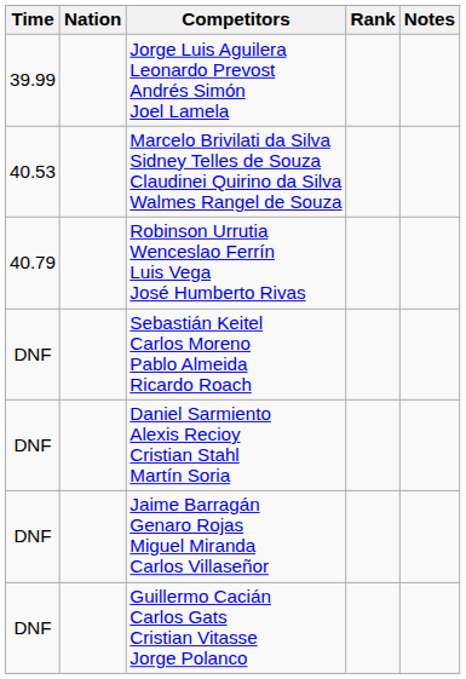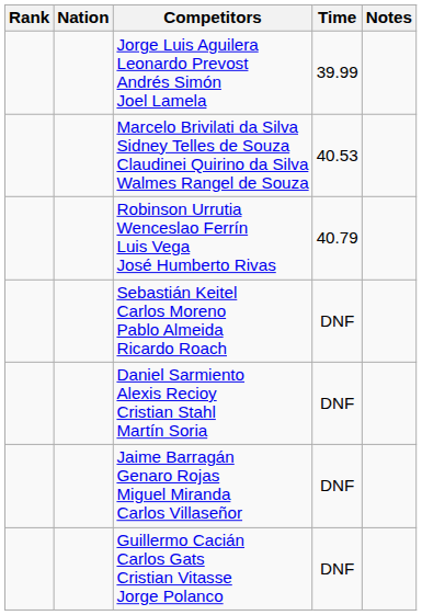columns swapped: Rank <-> Time
